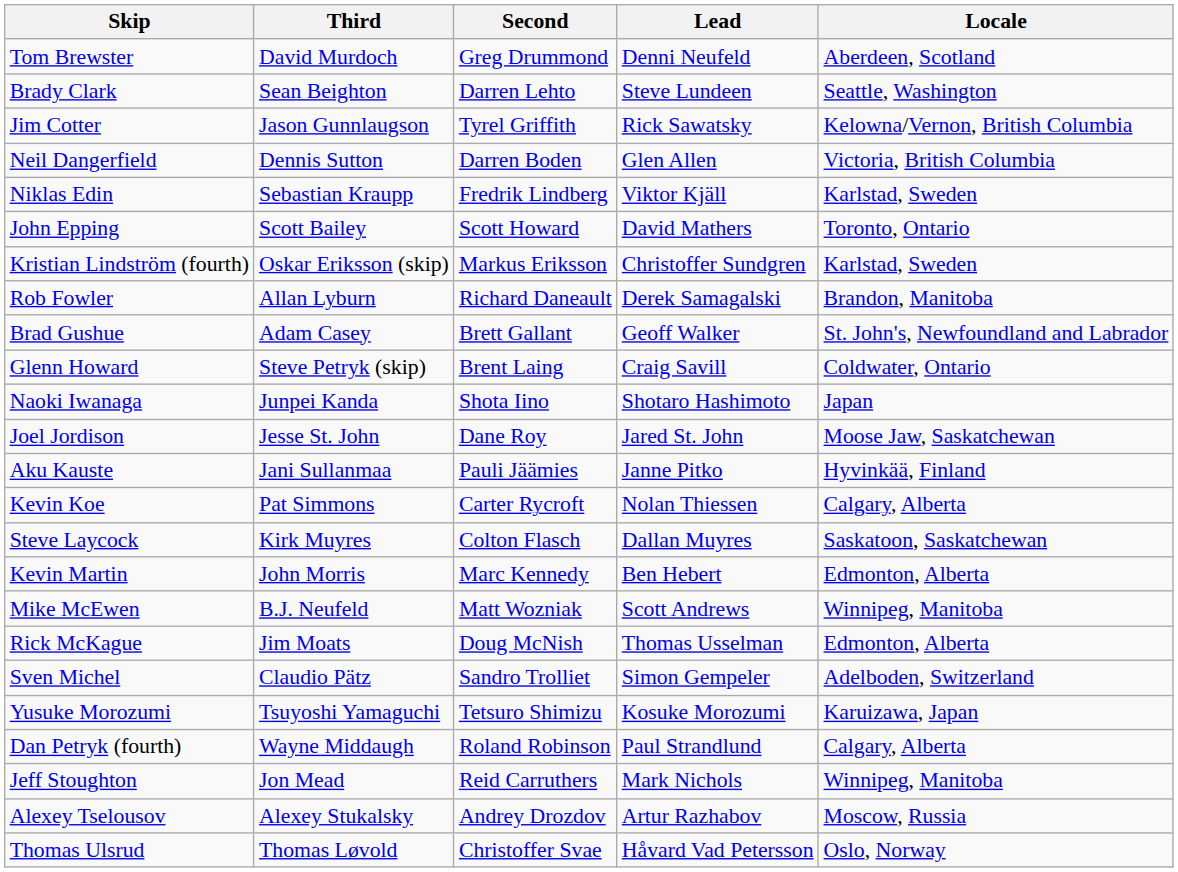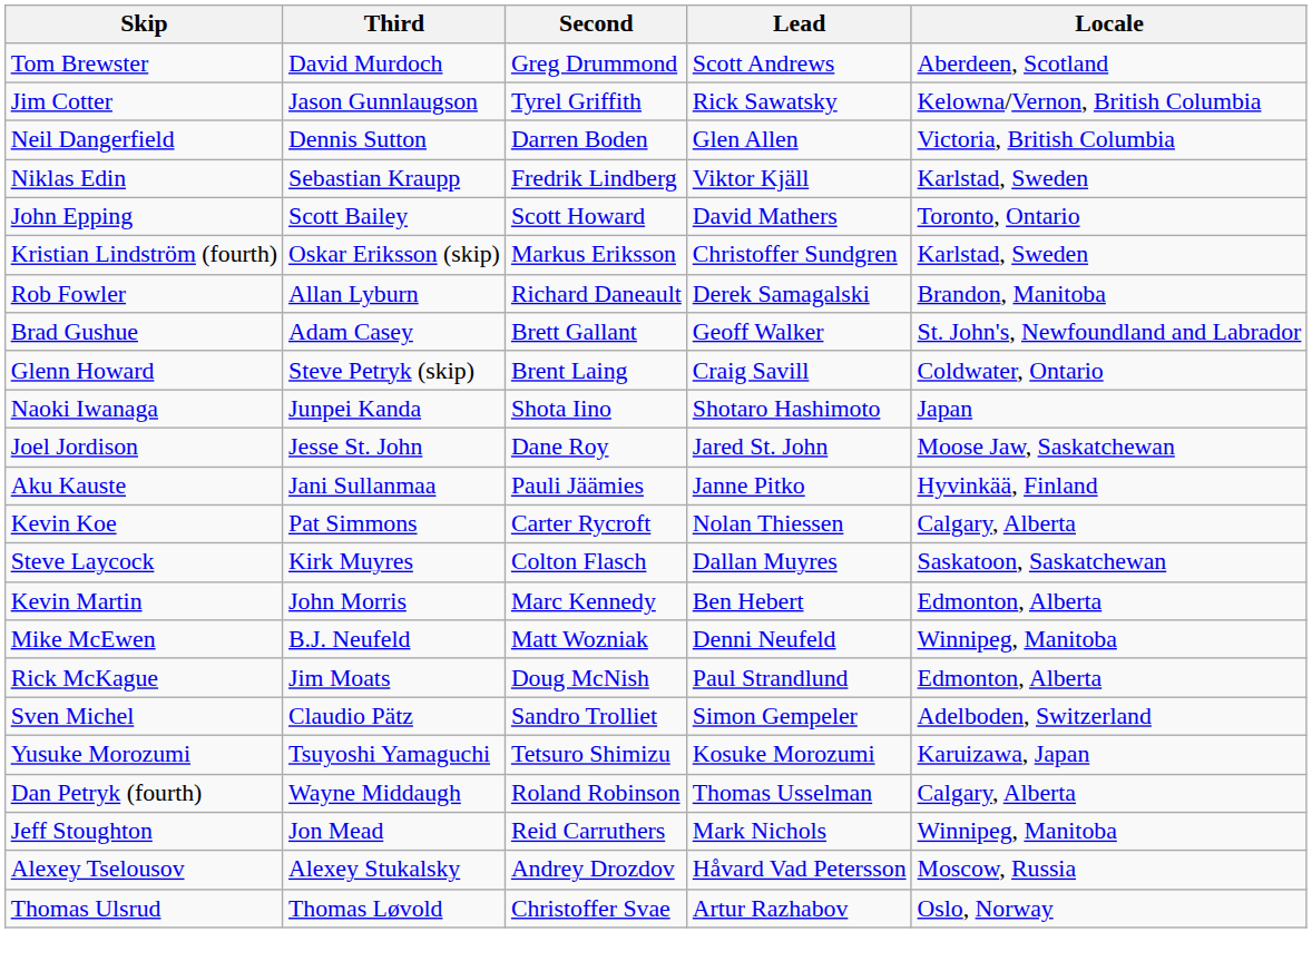Tom Brewster | Lead: Denni Neufeld -> Scott Andrews
- row: Brady Clark | Sean Beighton | Darren Lehto | Steve Lundeen | Seattle, Washington
Mike McEwen | Lead: Scott Andrews -> Denni Neufeld
Rick McKague | Lead: Thomas Usselman -> Paul Strandlund
Dan Petryk (fourth) | Lead: Paul Strandlund -> Thomas Usselman
Alexey Tselousov | Lead: Artur Razhabov -> Håvard Vad Petersson
Thomas Ulsrud | Lead: Håvard Vad Petersson -> Artur Razhabov
